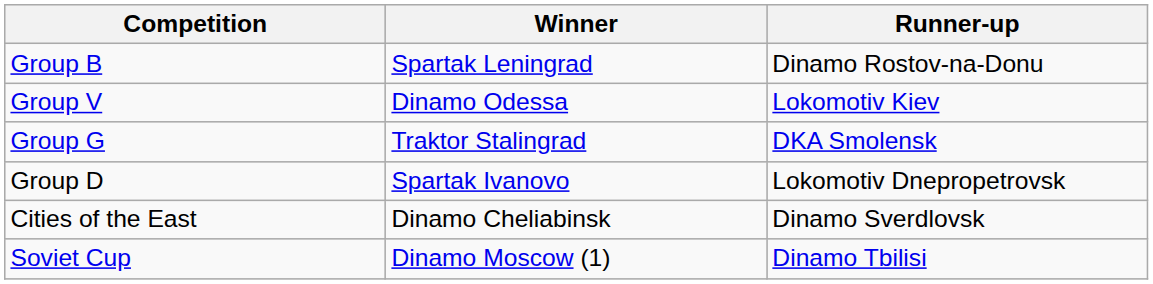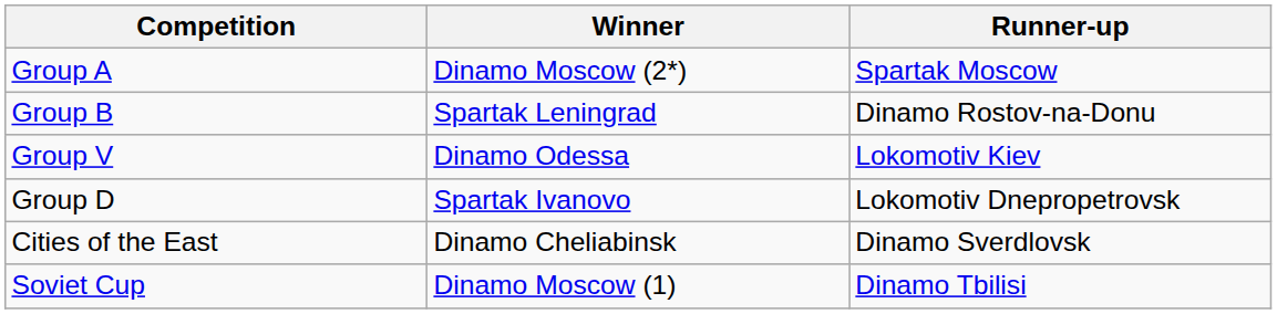+ row: Group A | Dinamo Moscow (2*) | Spartak Moscow
- row: Group G | Traktor Stalingrad | DKA Smolensk
